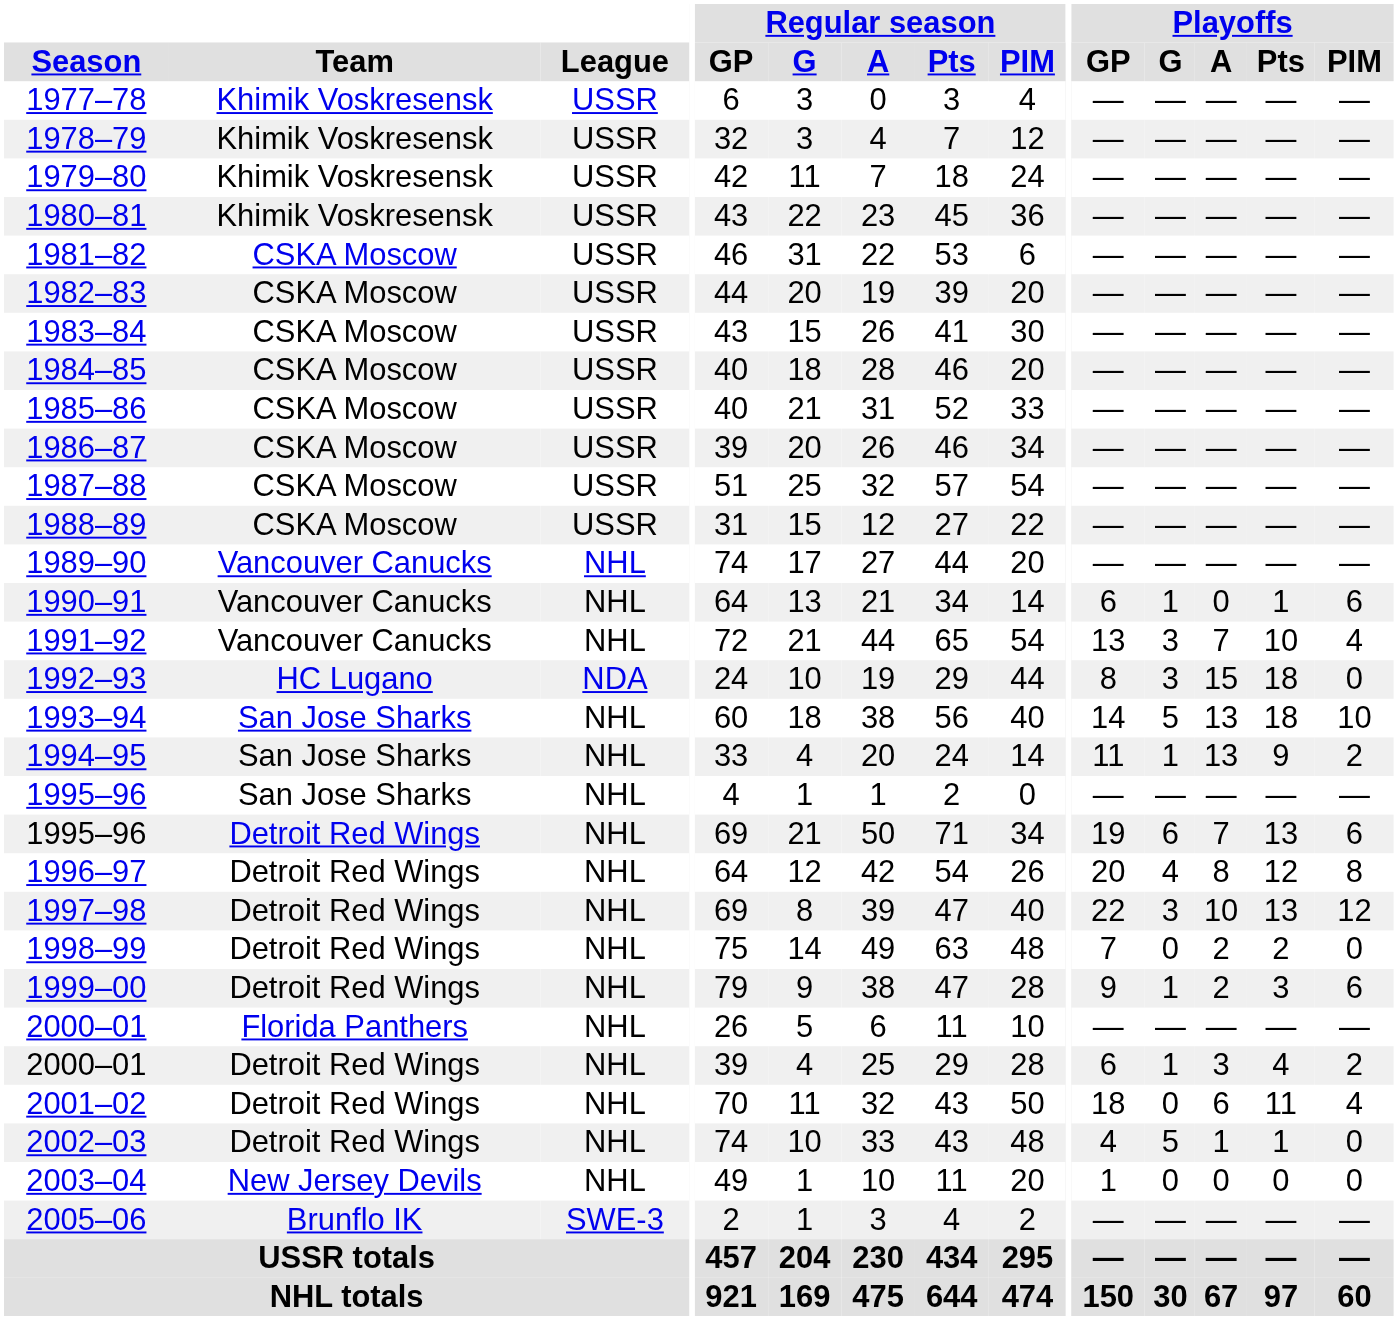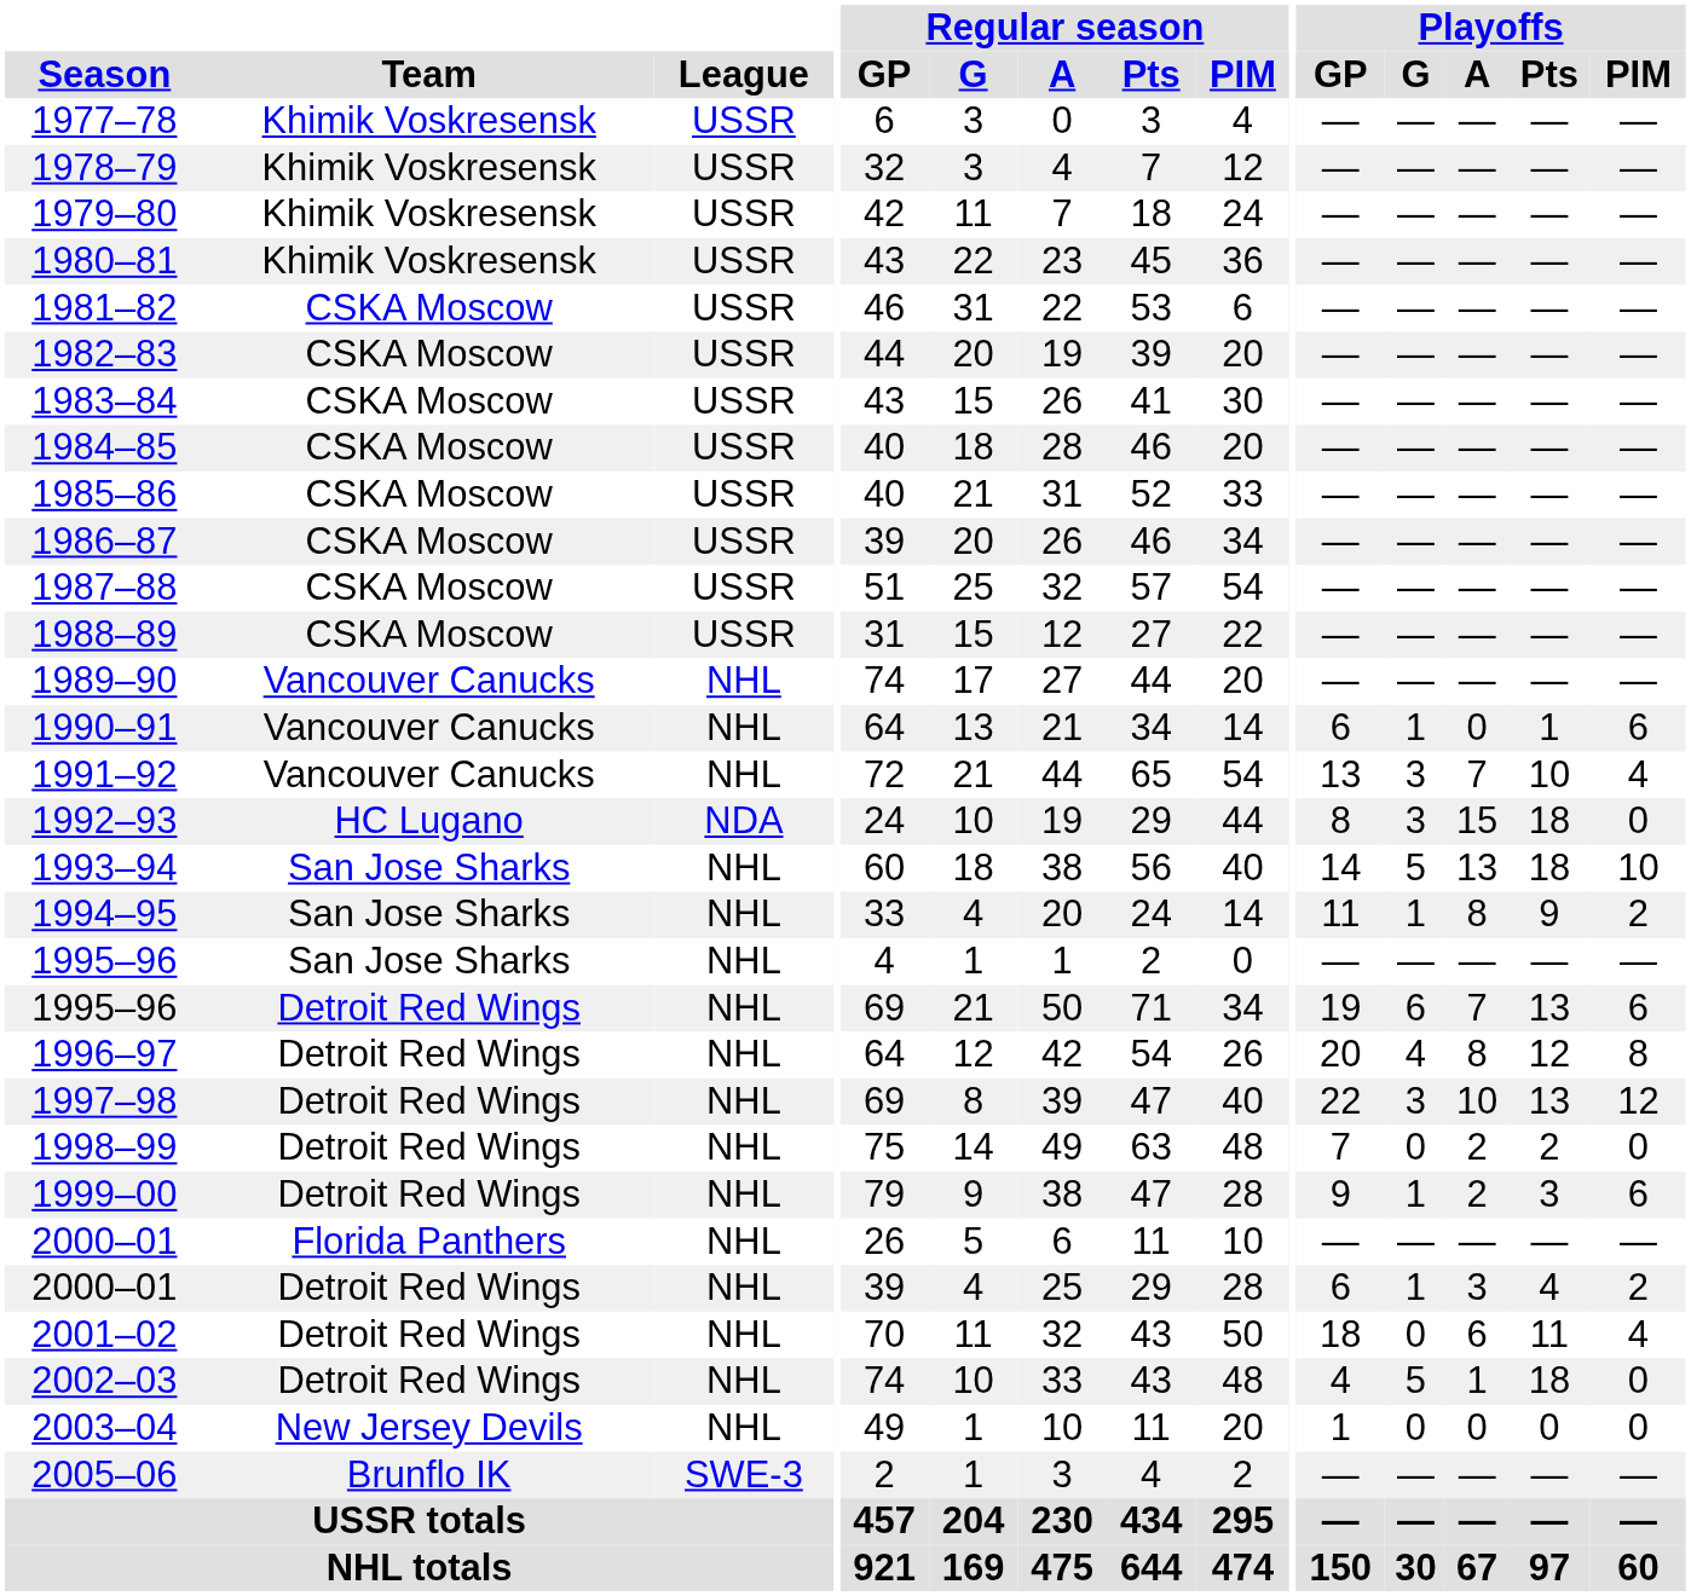1994–95 | Playoffs / A: 13 -> 8
2002–03 | Playoffs / Pts: 1 -> 18
